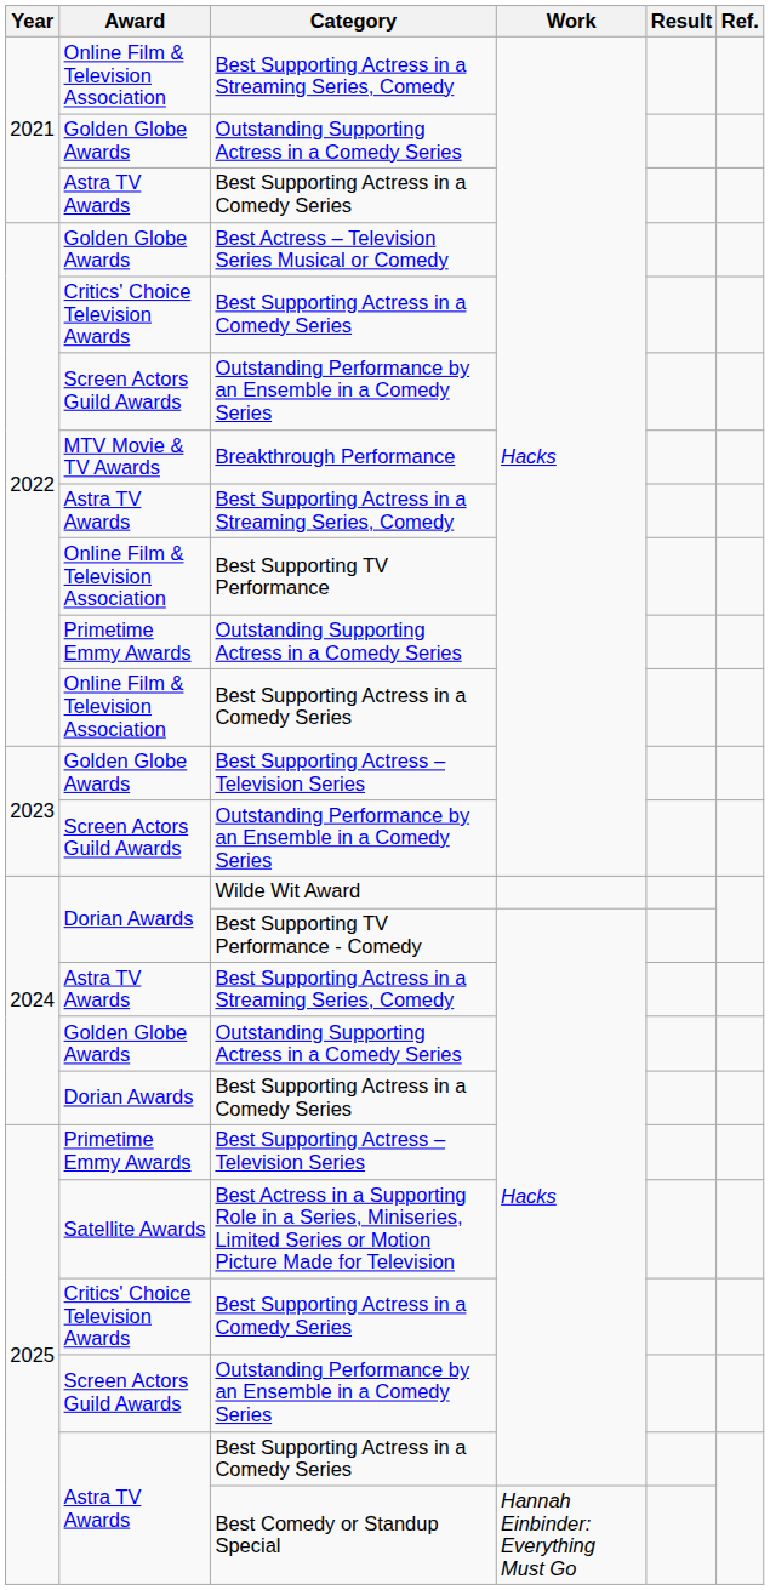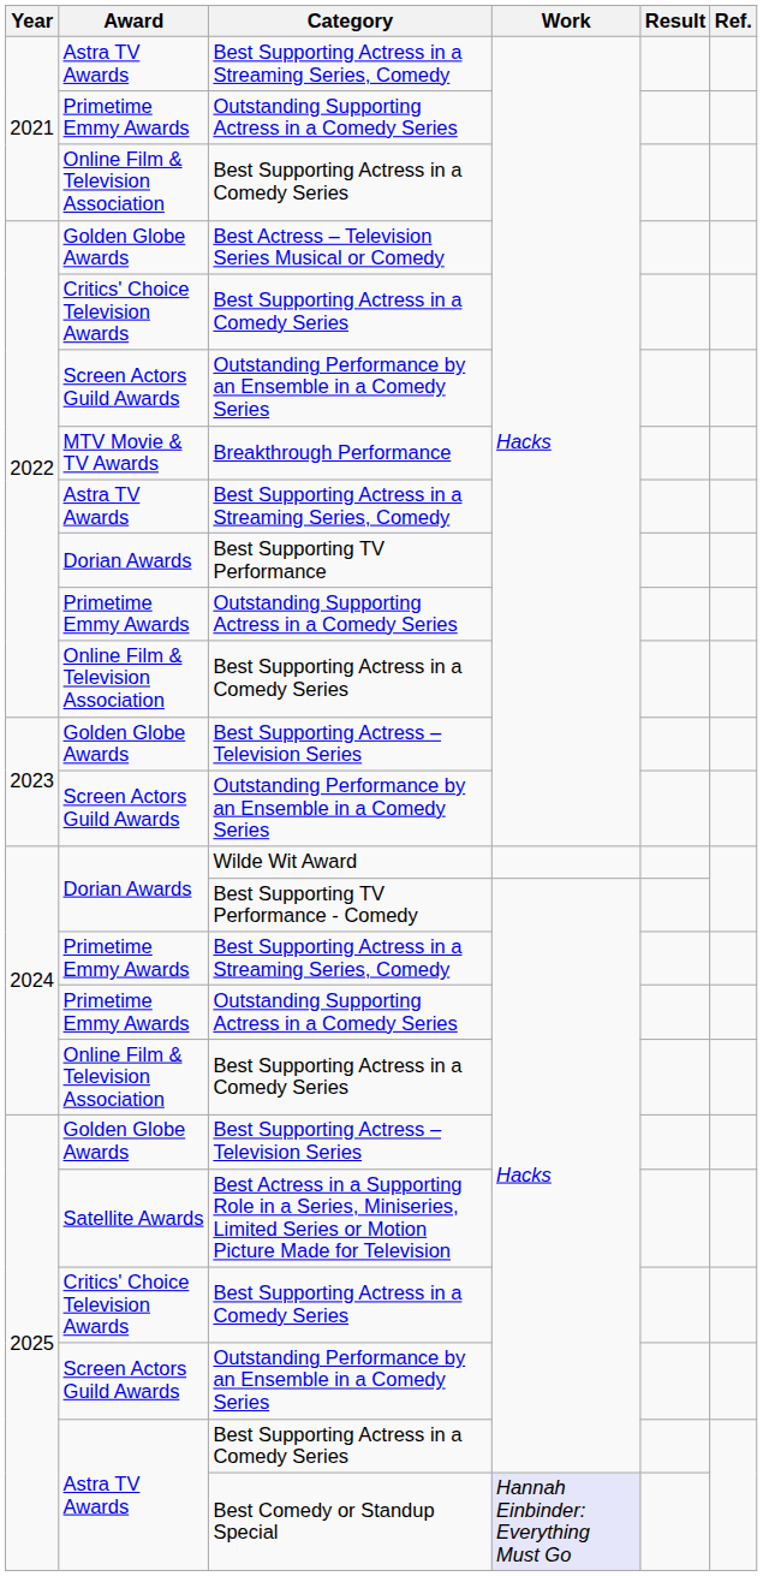2021 / Best Supporting Actress in a Streaming Series, Comedy | Award: Online Film & Television Association -> Astra TV Awards
2021 / Outstanding Supporting Actress in a Comedy Series | Award: Golden Globe Awards -> Primetime Emmy Awards
2021 / Best Supporting Actress in a Comedy Series | Award: Astra TV Awards -> Online Film & Television Association
Best Supporting TV Performance | Award: Online Film & Television Association -> Dorian Awards
2024 / Best Supporting Actress in a Streaming Series, Comedy | Award: Astra TV Awards -> Primetime Emmy Awards
2024 / Outstanding Supporting Actress in a Comedy Series | Award: Golden Globe Awards -> Primetime Emmy Awards
2024 / Best Supporting Actress in a Comedy Series | Award: Dorian Awards -> Online Film & Television Association
2025 / Best Supporting Actress – Television Series | Award: Primetime Emmy Awards -> Golden Globe Awards
Best Comedy or Standup Special | Work: no background -> lavender background
